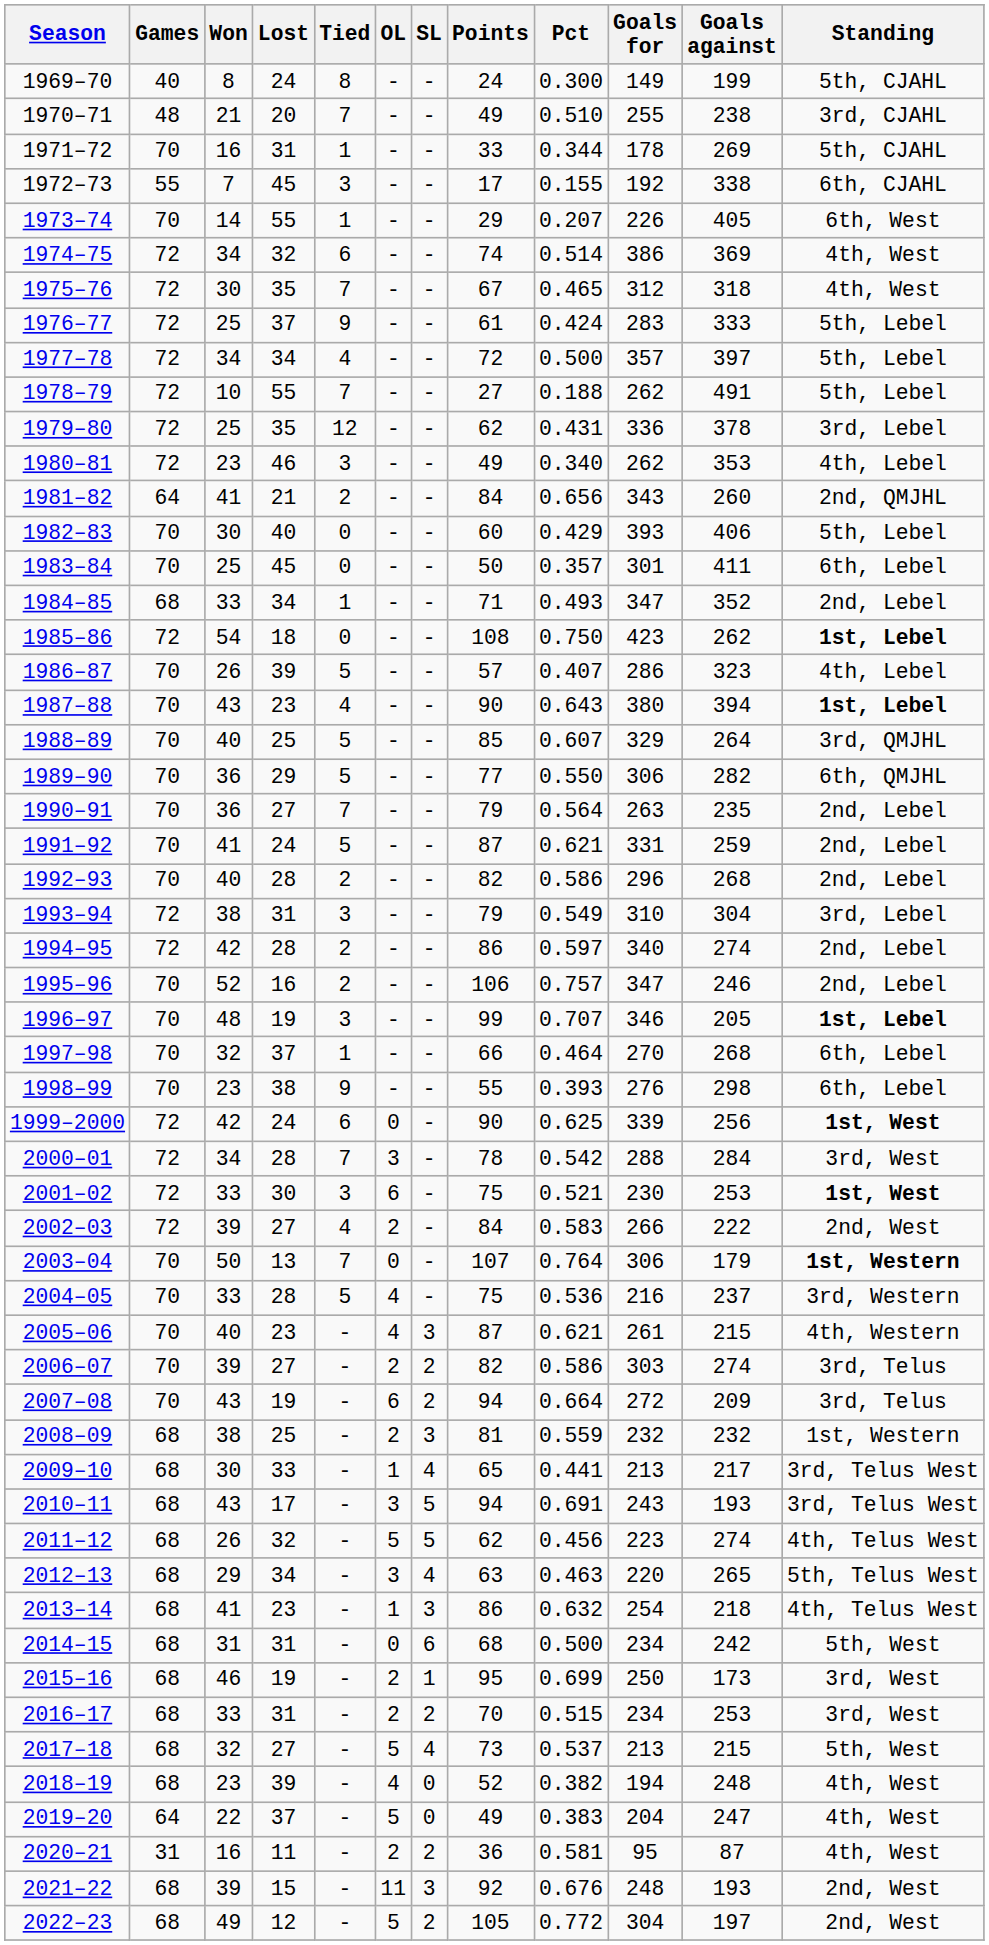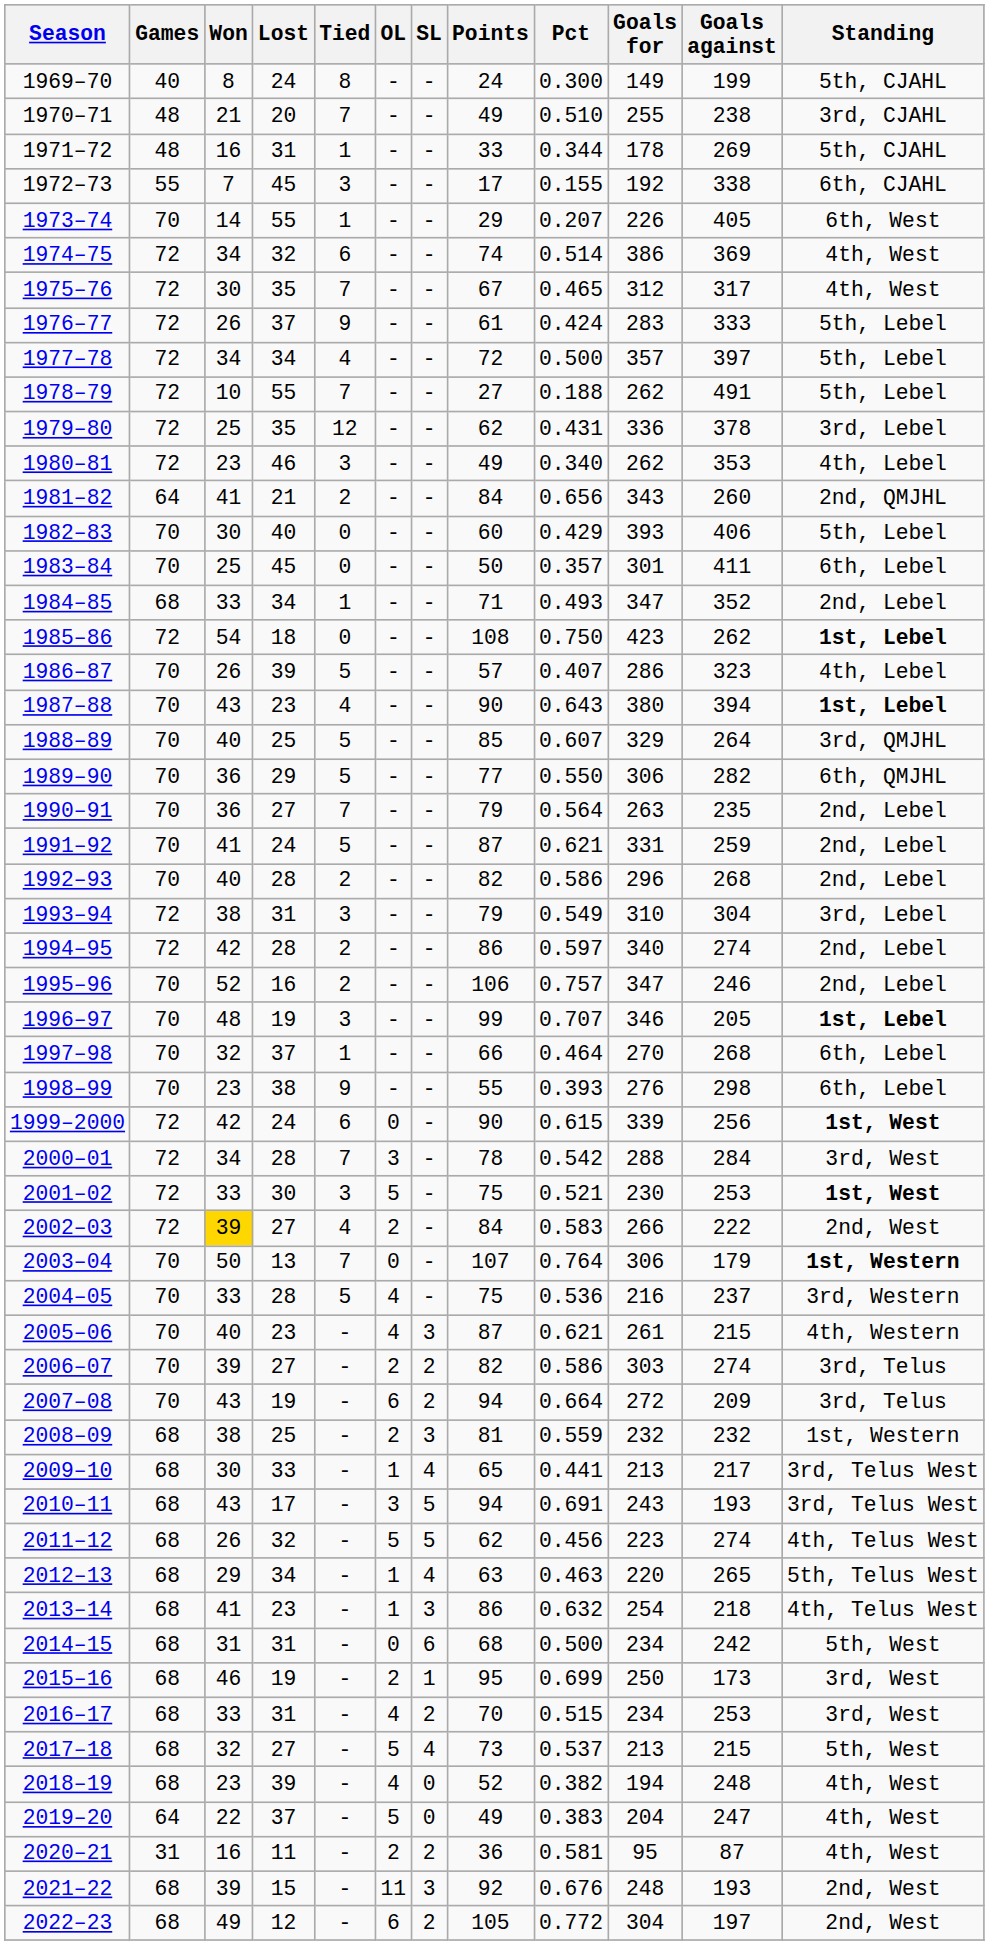1971–72 | Games: 70 -> 48
1975–76 | Goals against: 318 -> 317
1976–77 | Won: 25 -> 26
1999–2000 | Pct: 0.625 -> 0.615
2001–02 | OL: 6 -> 5
2002–03 | Won: no background -> gold background
2012–13 | OL: 3 -> 1
2016–17 | OL: 2 -> 4
2022–23 | OL: 5 -> 6
